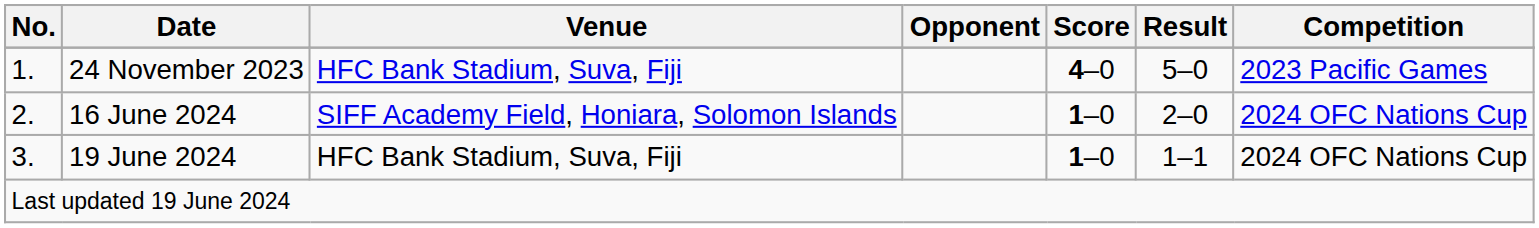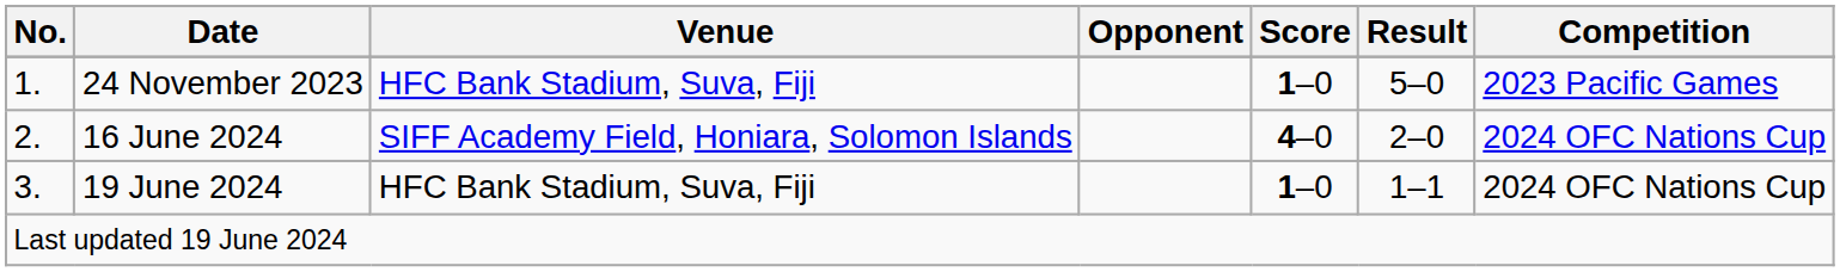24 November 2023 | Score: 4–0 -> 1–0
16 June 2024 | Score: 1–0 -> 4–0
